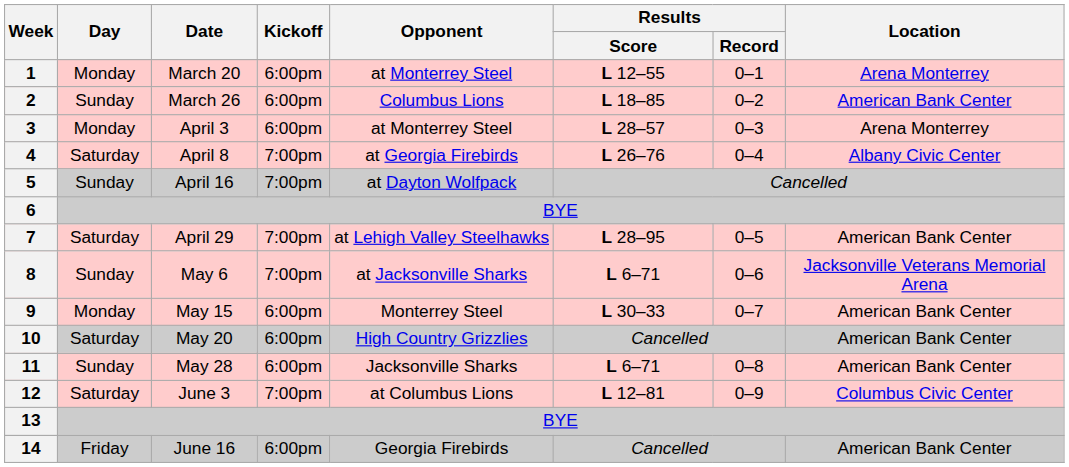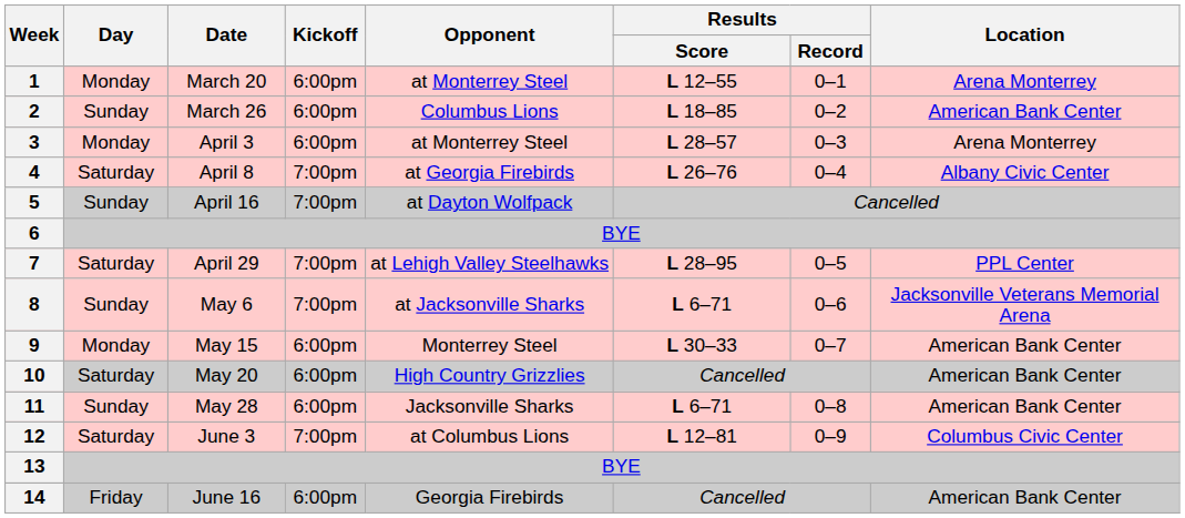7 | Location: American Bank Center -> PPL Center
